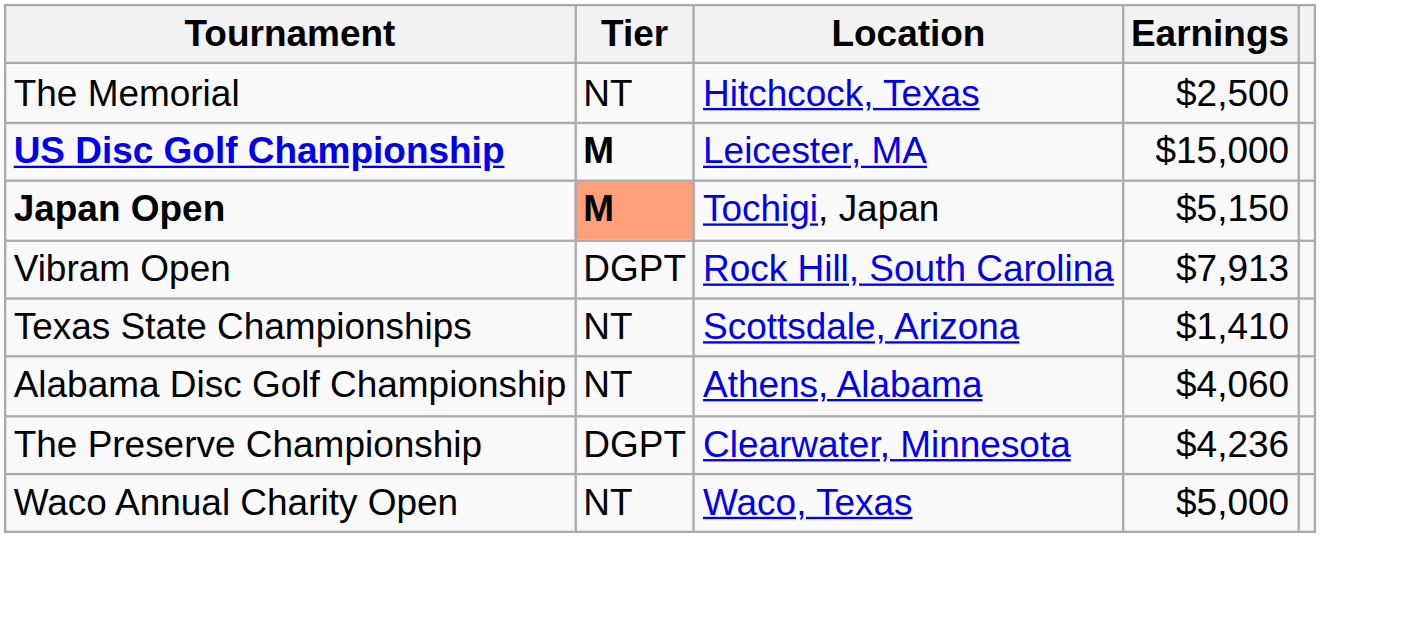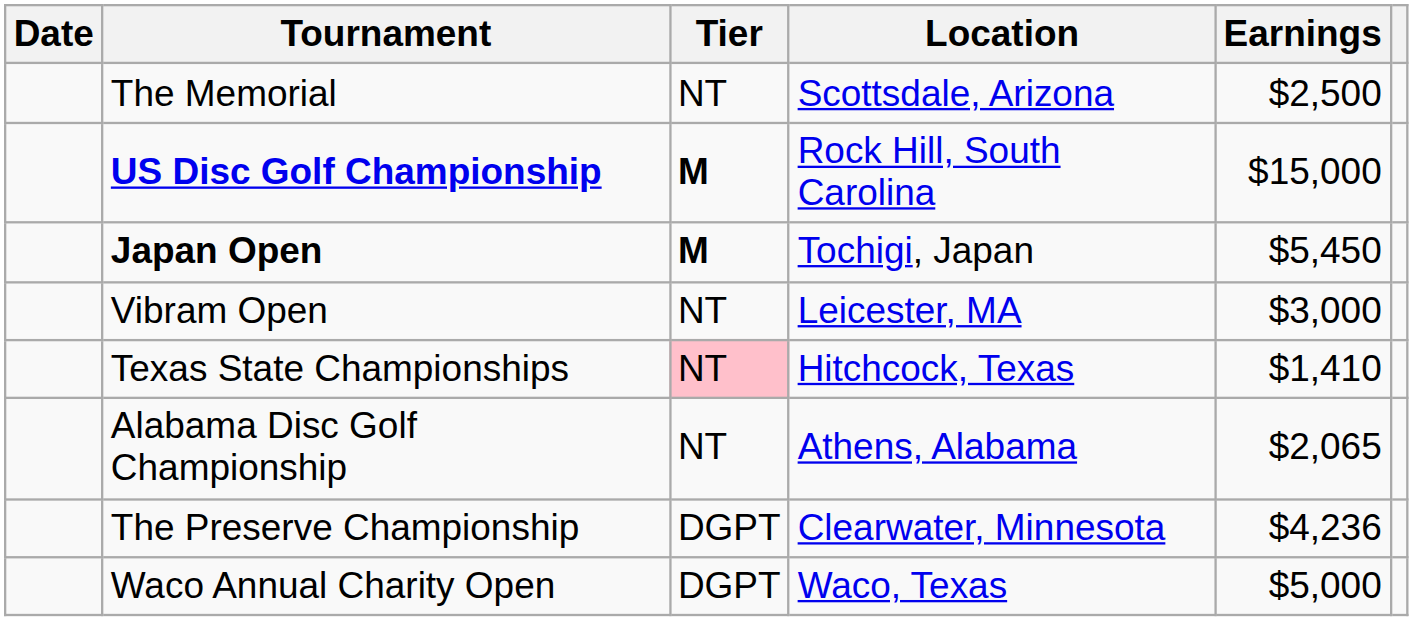+ column: Date
The Memorial | Location: Hitchcock, Texas -> Scottsdale, Arizona
US Disc Golf Championship | Location: Leicester, MA -> Rock Hill, South Carolina
Japan Open | Tier: lightsalmon background -> no background
Japan Open | Earnings: $5,150 -> $5,450
Vibram Open | Tier: DGPT -> NT
Vibram Open | Location: Rock Hill, South Carolina -> Leicester, MA
Vibram Open | Earnings: $7,913 -> $3,000
Texas State Championships | Tier: no background -> pink background
Texas State Championships | Location: Scottsdale, Arizona -> Hitchcock, Texas
Alabama Disc Golf Championship | Earnings: $4,060 -> $2,065
Waco Annual Charity Open | Tier: NT -> DGPT
